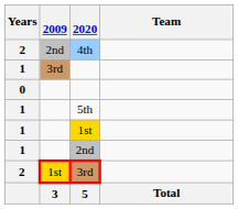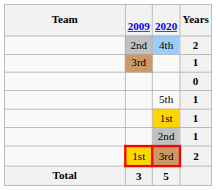columns swapped: Team <-> Years
